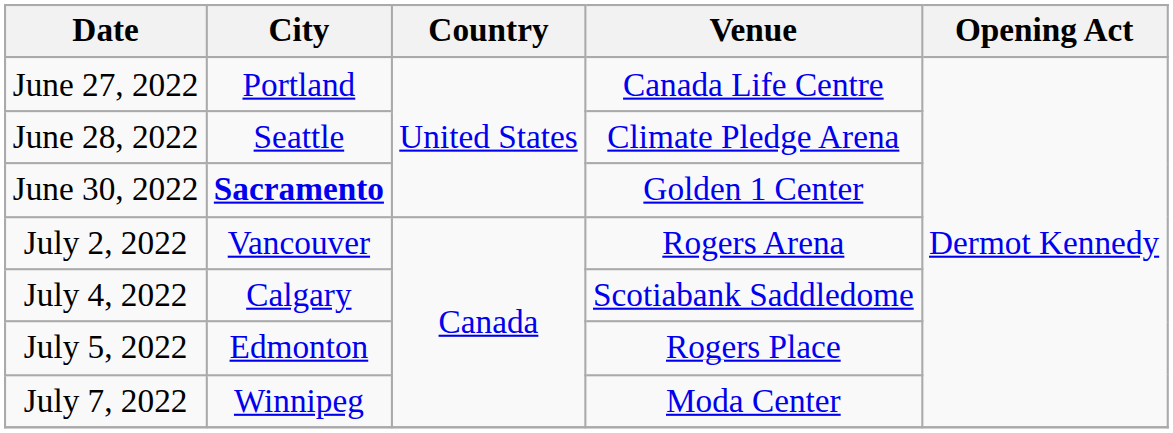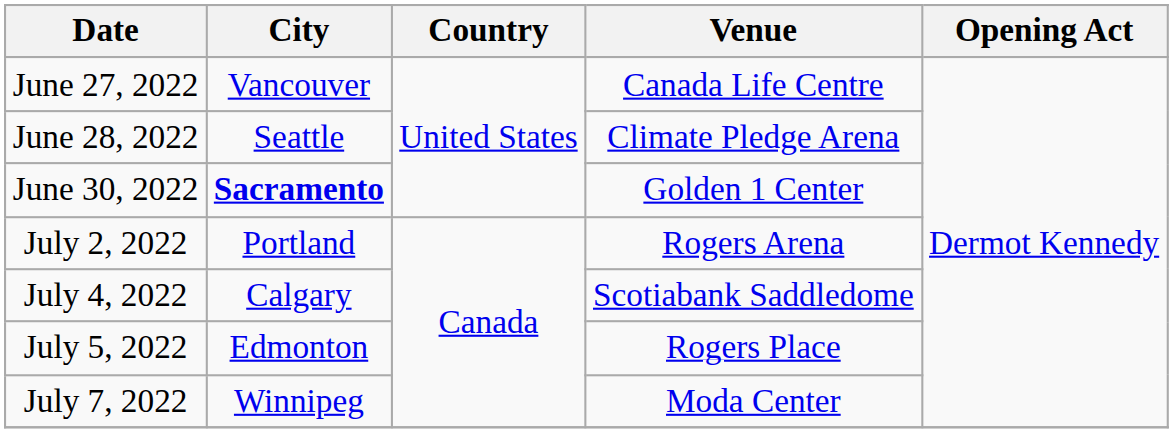June 27, 2022 | City: Portland -> Vancouver
July 2, 2022 | City: Vancouver -> Portland
